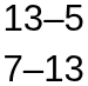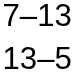rows swapped: 13–5 <-> 7–13
